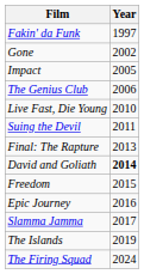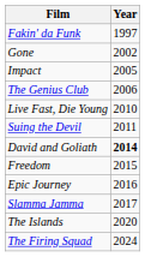- row: Final: The Rapture | 2013
The Islands | Year: 2019 -> 2020
